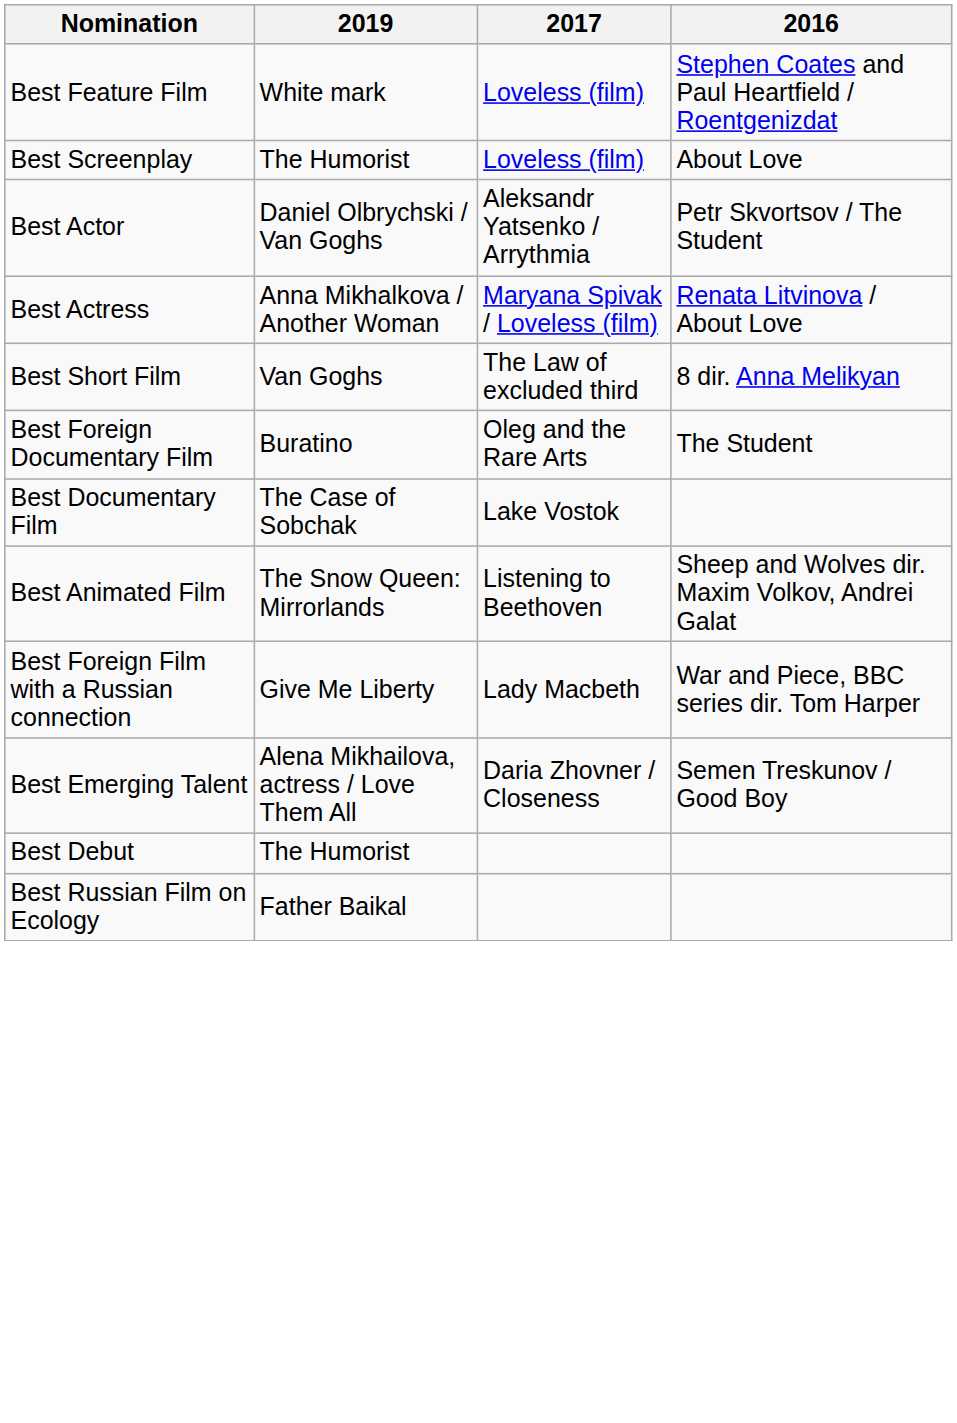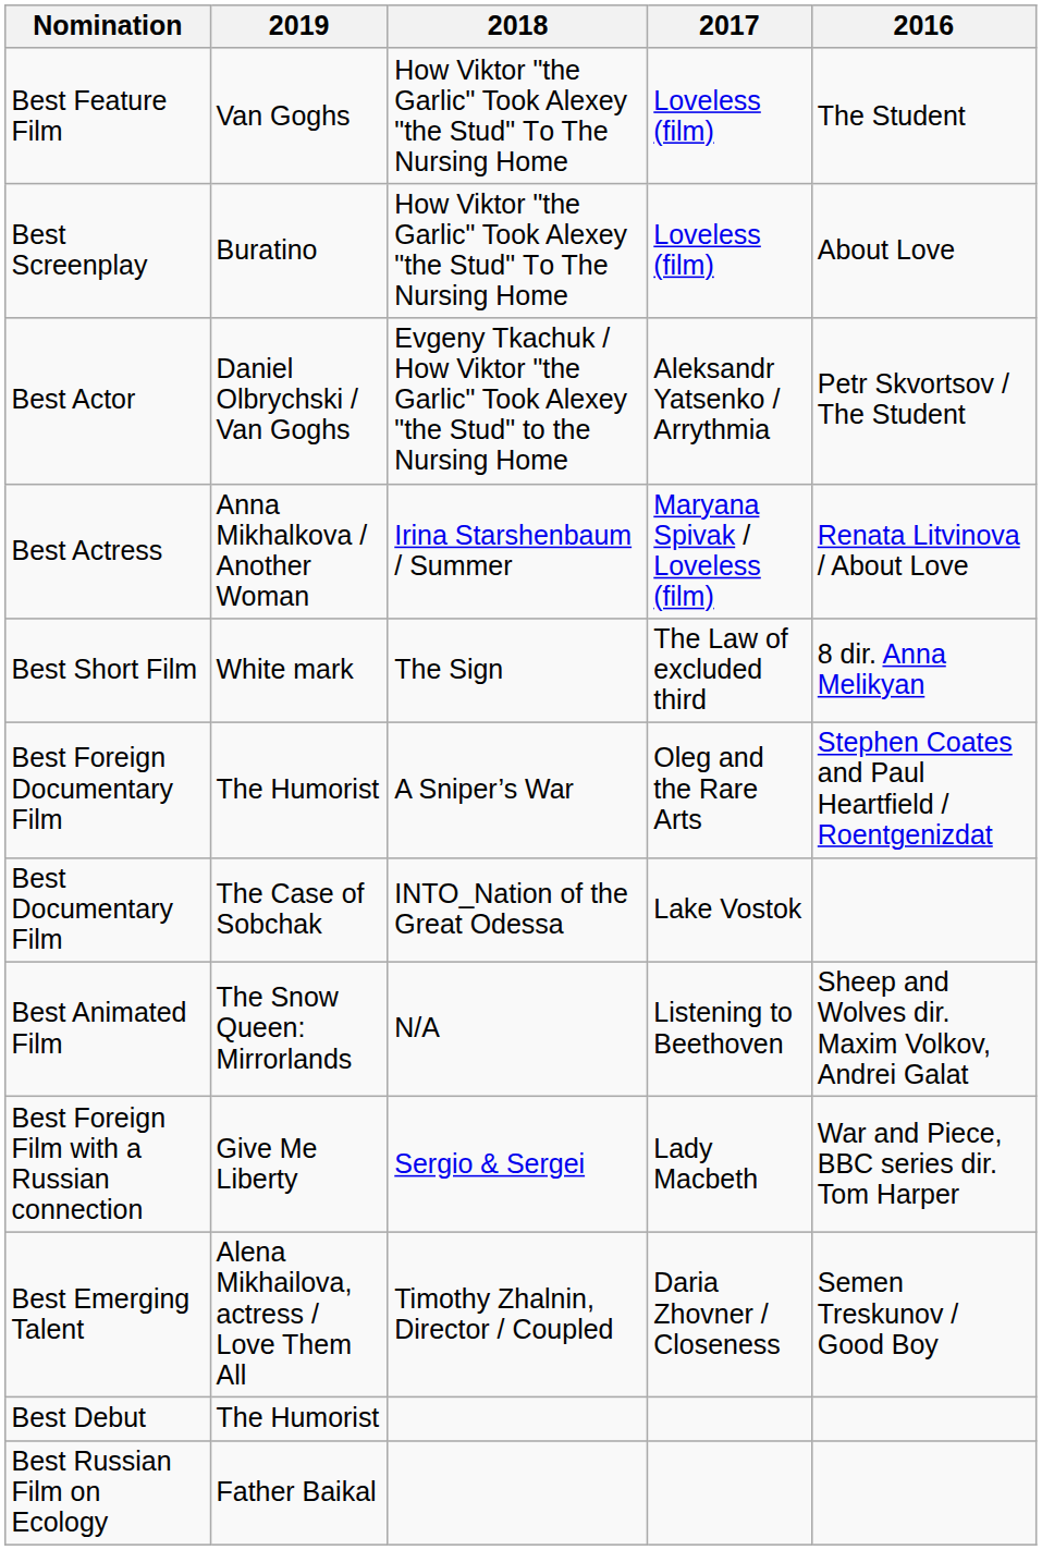+ column: 2018 | How Viktor "the Garlic" Took Alexey "the Stud" Тo The Nursing Home | How Viktor "the Garlic" Took Alexey "the Stud" Тo The Nursing Home | Evgeny Tkachuk / How Viktor "the Garlic" Took Alexey "the Stud" to the Nursing Home | Irina Starshenbaum / Summer | The Sign | A Sniper’s War | INTO_Nation of the Great Odessa | N/A | Sergio & Sergei | Timothy Zhalnin, Director / Coupled
Best Feature Film | 2019: White mark -> Van Goghs
Best Feature Film | 2016: Stephen Coates and Paul Heartfield / Roentgenizdat -> The Student
Best Screenplay | 2019: The Humorist -> Buratino
Best Short Film | 2019: Van Goghs -> White mark
Best Foreign Documentary Film | 2019: Buratino -> The Humorist
Best Foreign Documentary Film | 2016: The Student -> Stephen Coates and Paul Heartfield / Roentgenizdat
